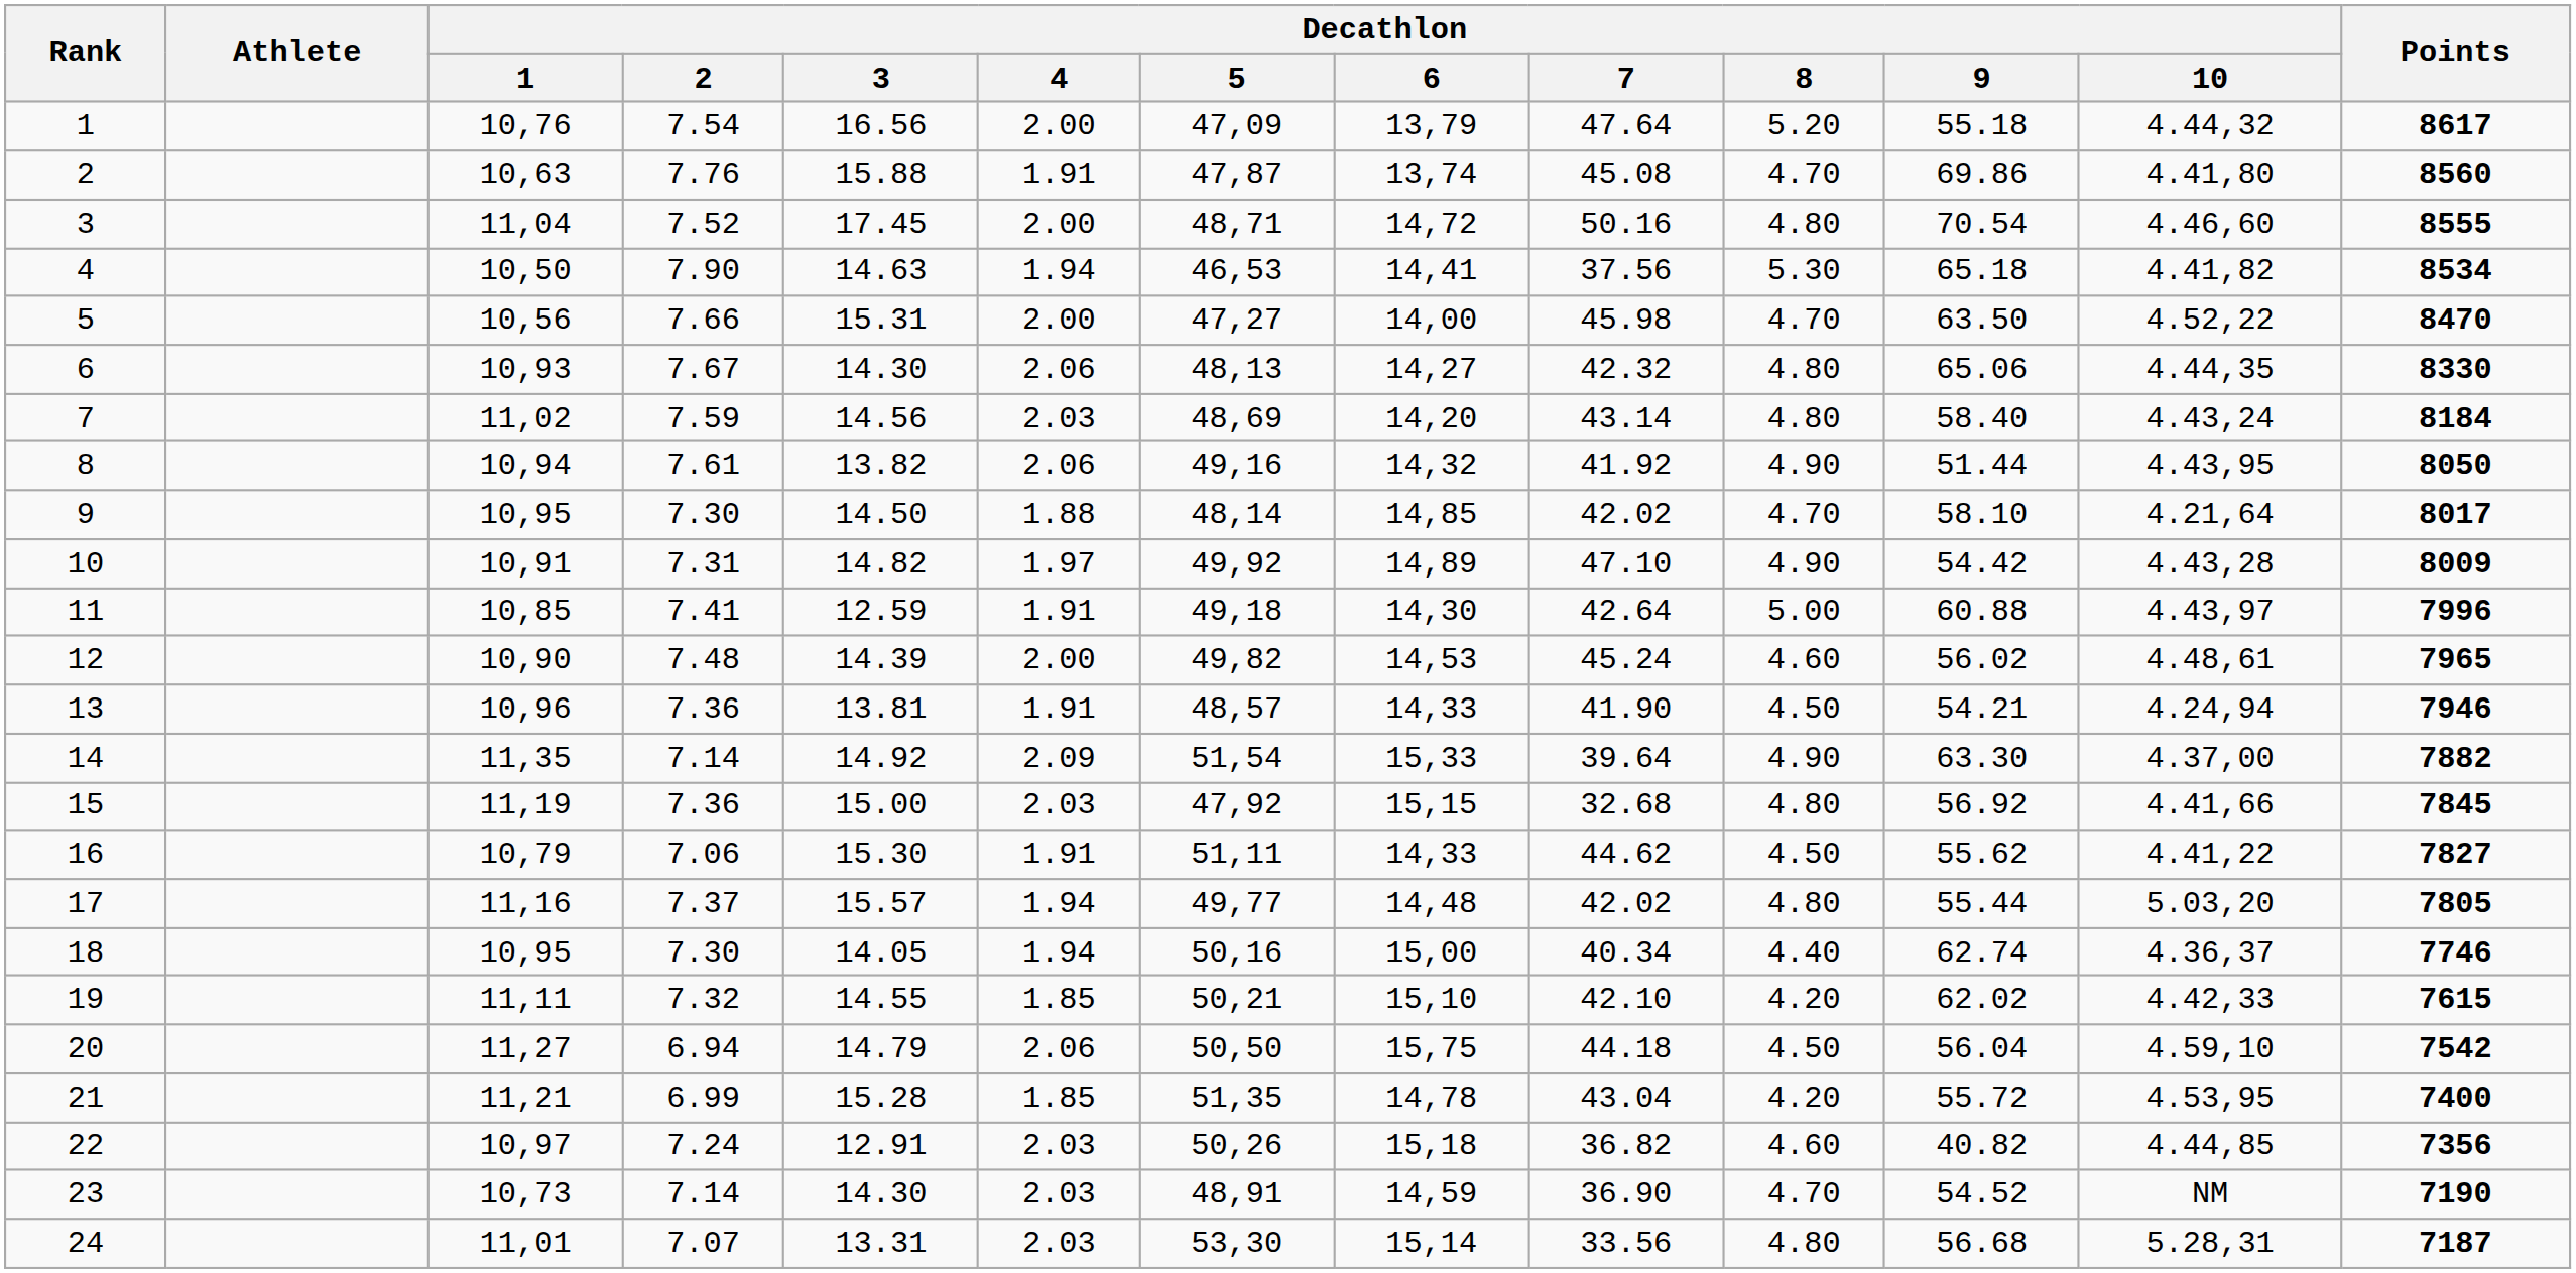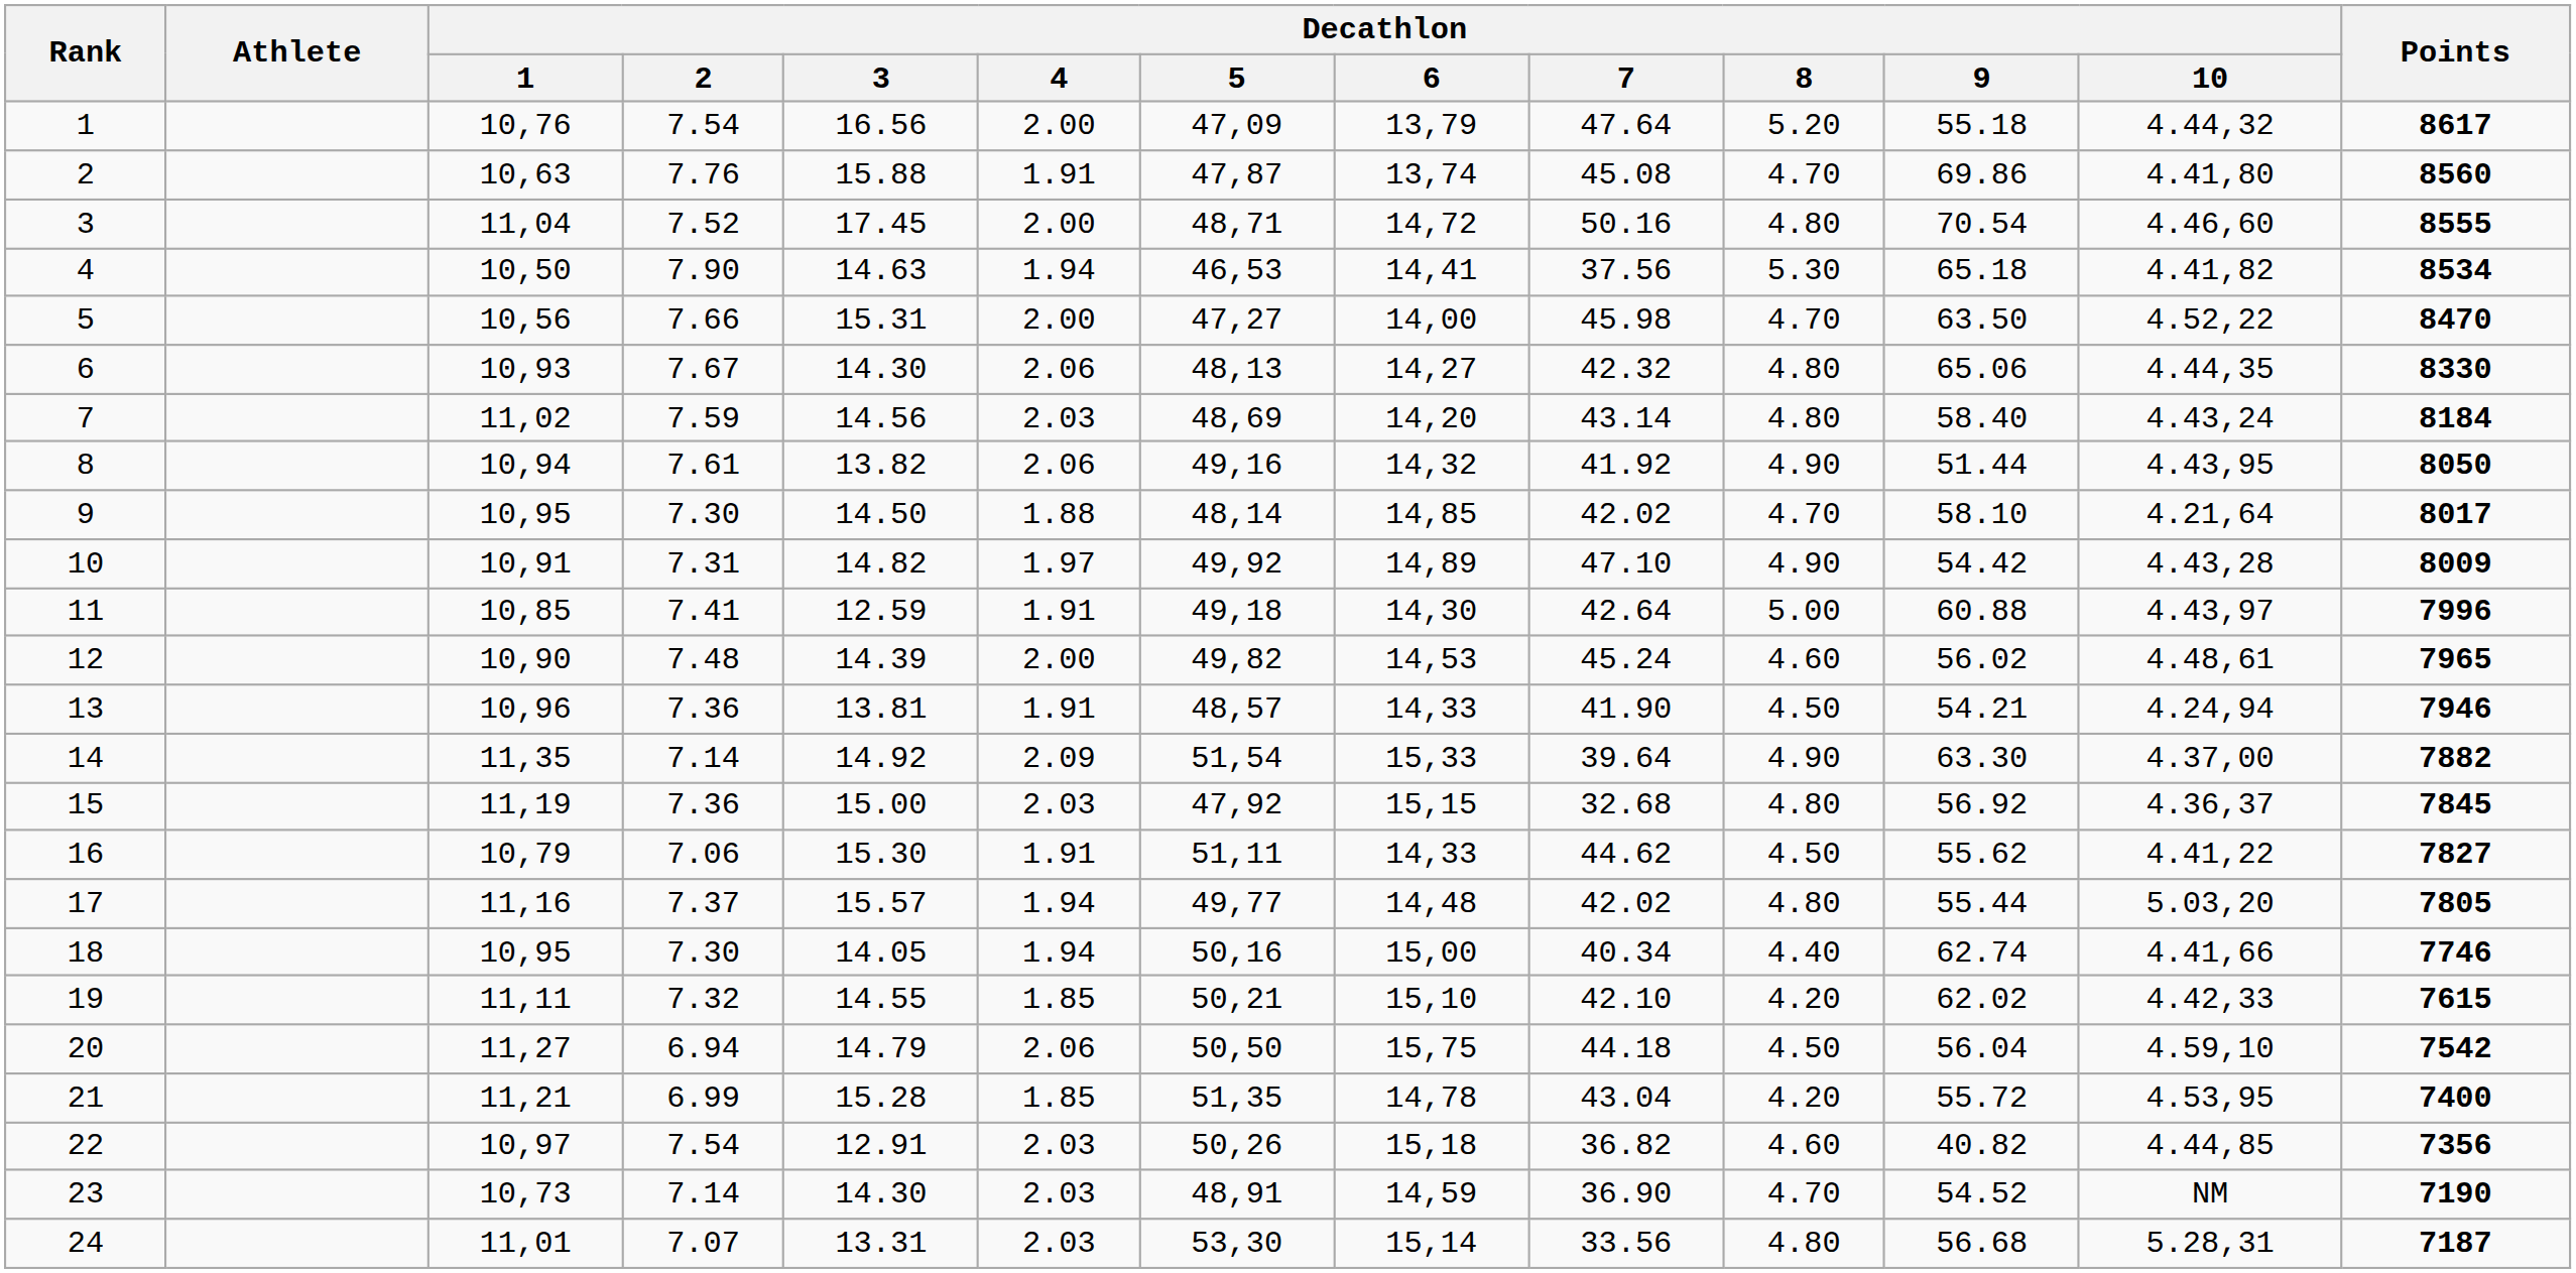15 | Decathlon / 10: 4.41,66 -> 4.36,37
18 | Decathlon / 10: 4.36,37 -> 4.41,66
22 | Decathlon / 2: 7.24 -> 7.54
